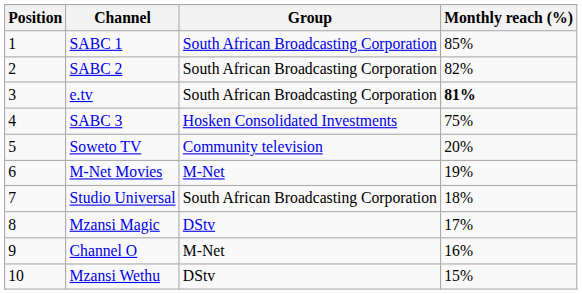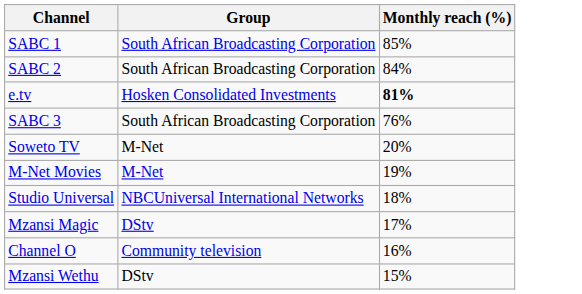- column: Position | 1 | 2 | 3 | 4 | 5 | 6 | 7 | 8 | 9 | 10
SABC 2 | Monthly reach (%): 82% -> 84%
e.tv | Group: South African Broadcasting Corporation -> Hosken Consolidated Investments
SABC 3 | Group: Hosken Consolidated Investments -> South African Broadcasting Corporation
SABC 3 | Monthly reach (%): 75% -> 76%
Soweto TV | Group: Community television -> M-Net
Studio Universal | Group: South African Broadcasting Corporation -> NBCUniversal International Networks
Channel O | Group: M-Net -> Community television
